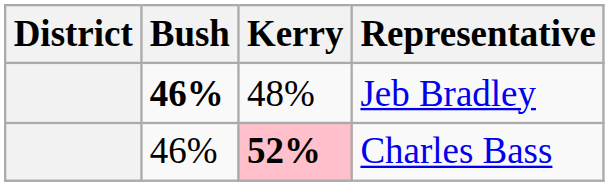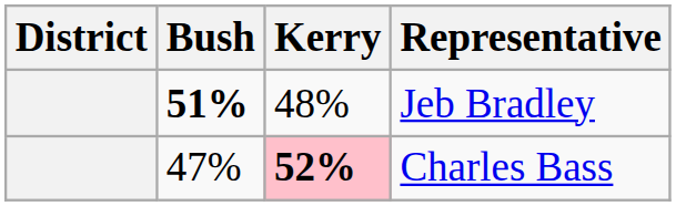Jeb Bradley | Bush: 46% -> 51%
Charles Bass | Bush: 46% -> 47%
